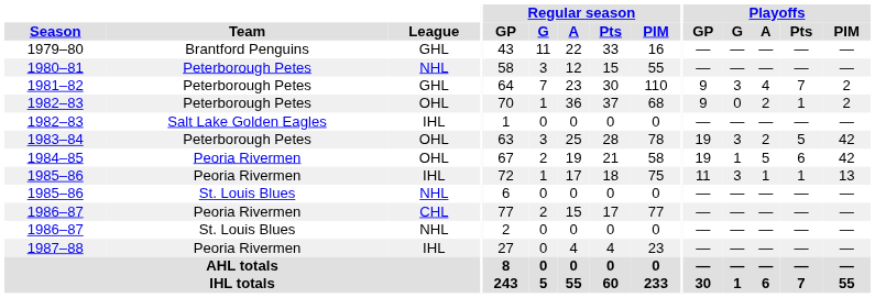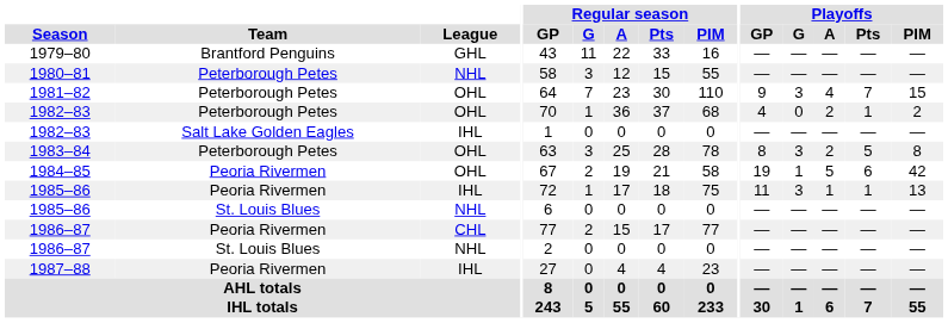1981–82 | League: GHL -> OHL
1981–82 | Playoffs / PIM: 2 -> 15
1982–83 / Peterborough Petes | Playoffs / GP: 9 -> 4
1983–84 | Playoffs / GP: 19 -> 8
1983–84 | Playoffs / PIM: 42 -> 8
